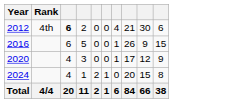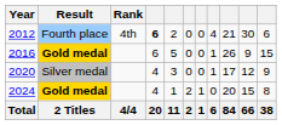+ column: Result | Fourth place | Gold medal | Silver medal | Gold medal | 2 Titles
